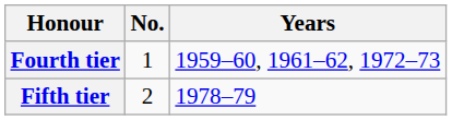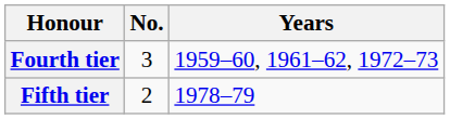Fourth tier | No.: 1 -> 3
